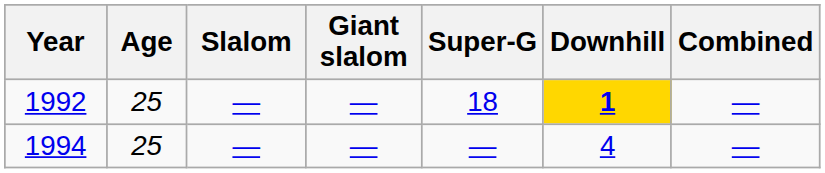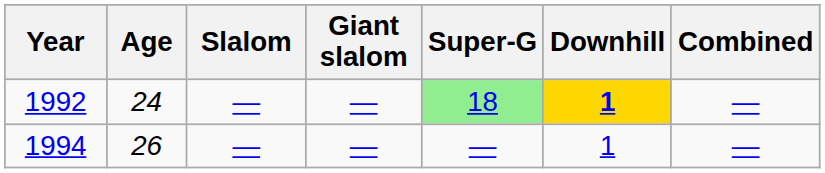1992 | Age: 25 -> 24
1992 | Super-G: no background -> lightgreen background
1994 | Age: 25 -> 26
1994 | Downhill: 4 -> 1
